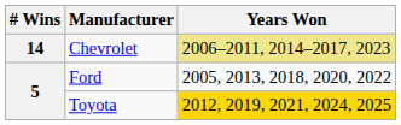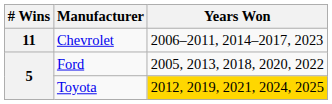Chevrolet | # Wins: 14 -> 11
Chevrolet | Years Won: khaki background -> no background
